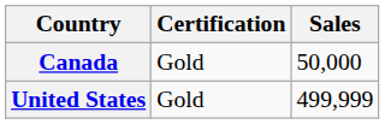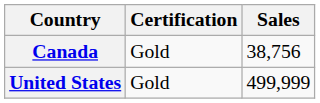Canada | Sales: 50,000 -> 38,756
